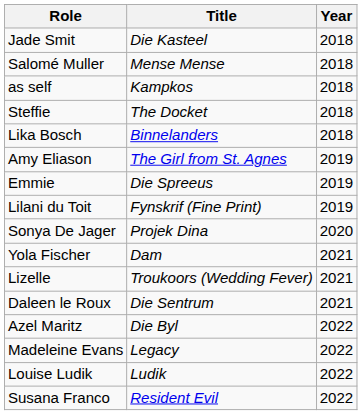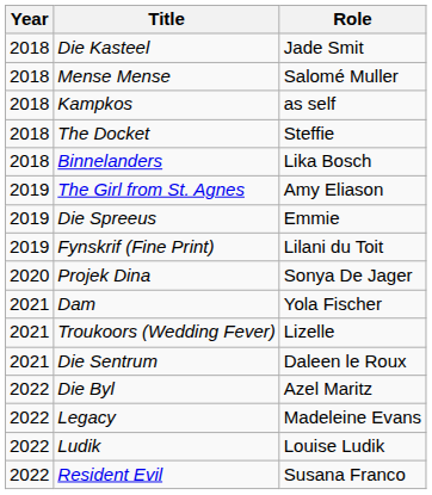columns swapped: Year <-> Role
